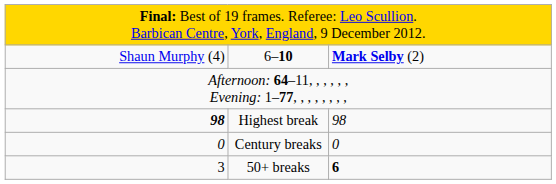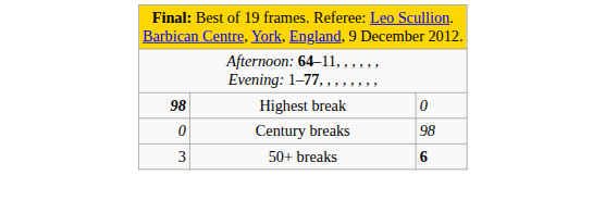- row: Shaun Murphy (4) | 6–10 | Mark Selby (2)
Highest break | column 3: 98 -> 0
Century breaks | column 3: 0 -> 98
